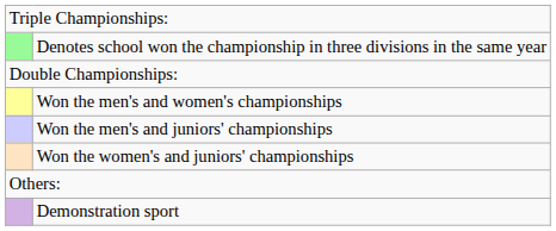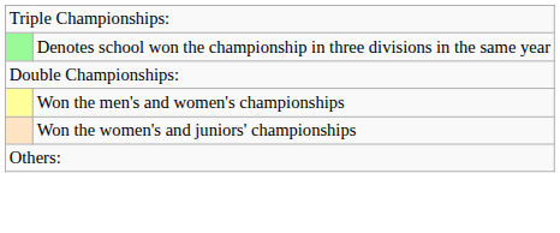- row: Won the men's and juniors' championships
- row: Demonstration sport
